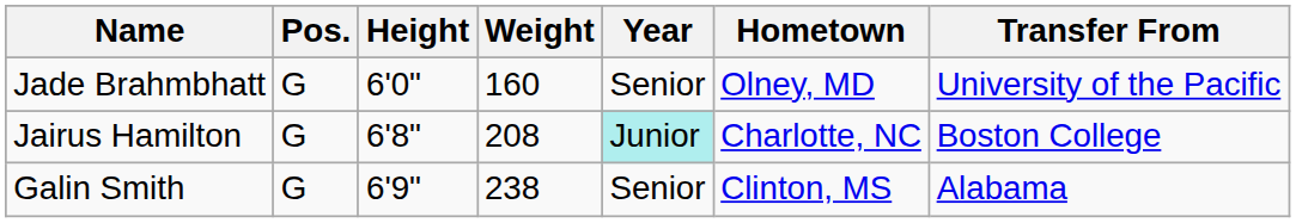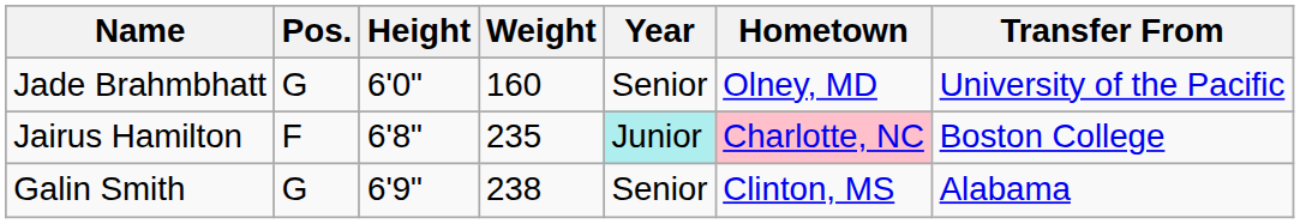Jairus Hamilton | Pos.: G -> F
Jairus Hamilton | Weight: 208 -> 235
Jairus Hamilton | Hometown: no background -> pink background
